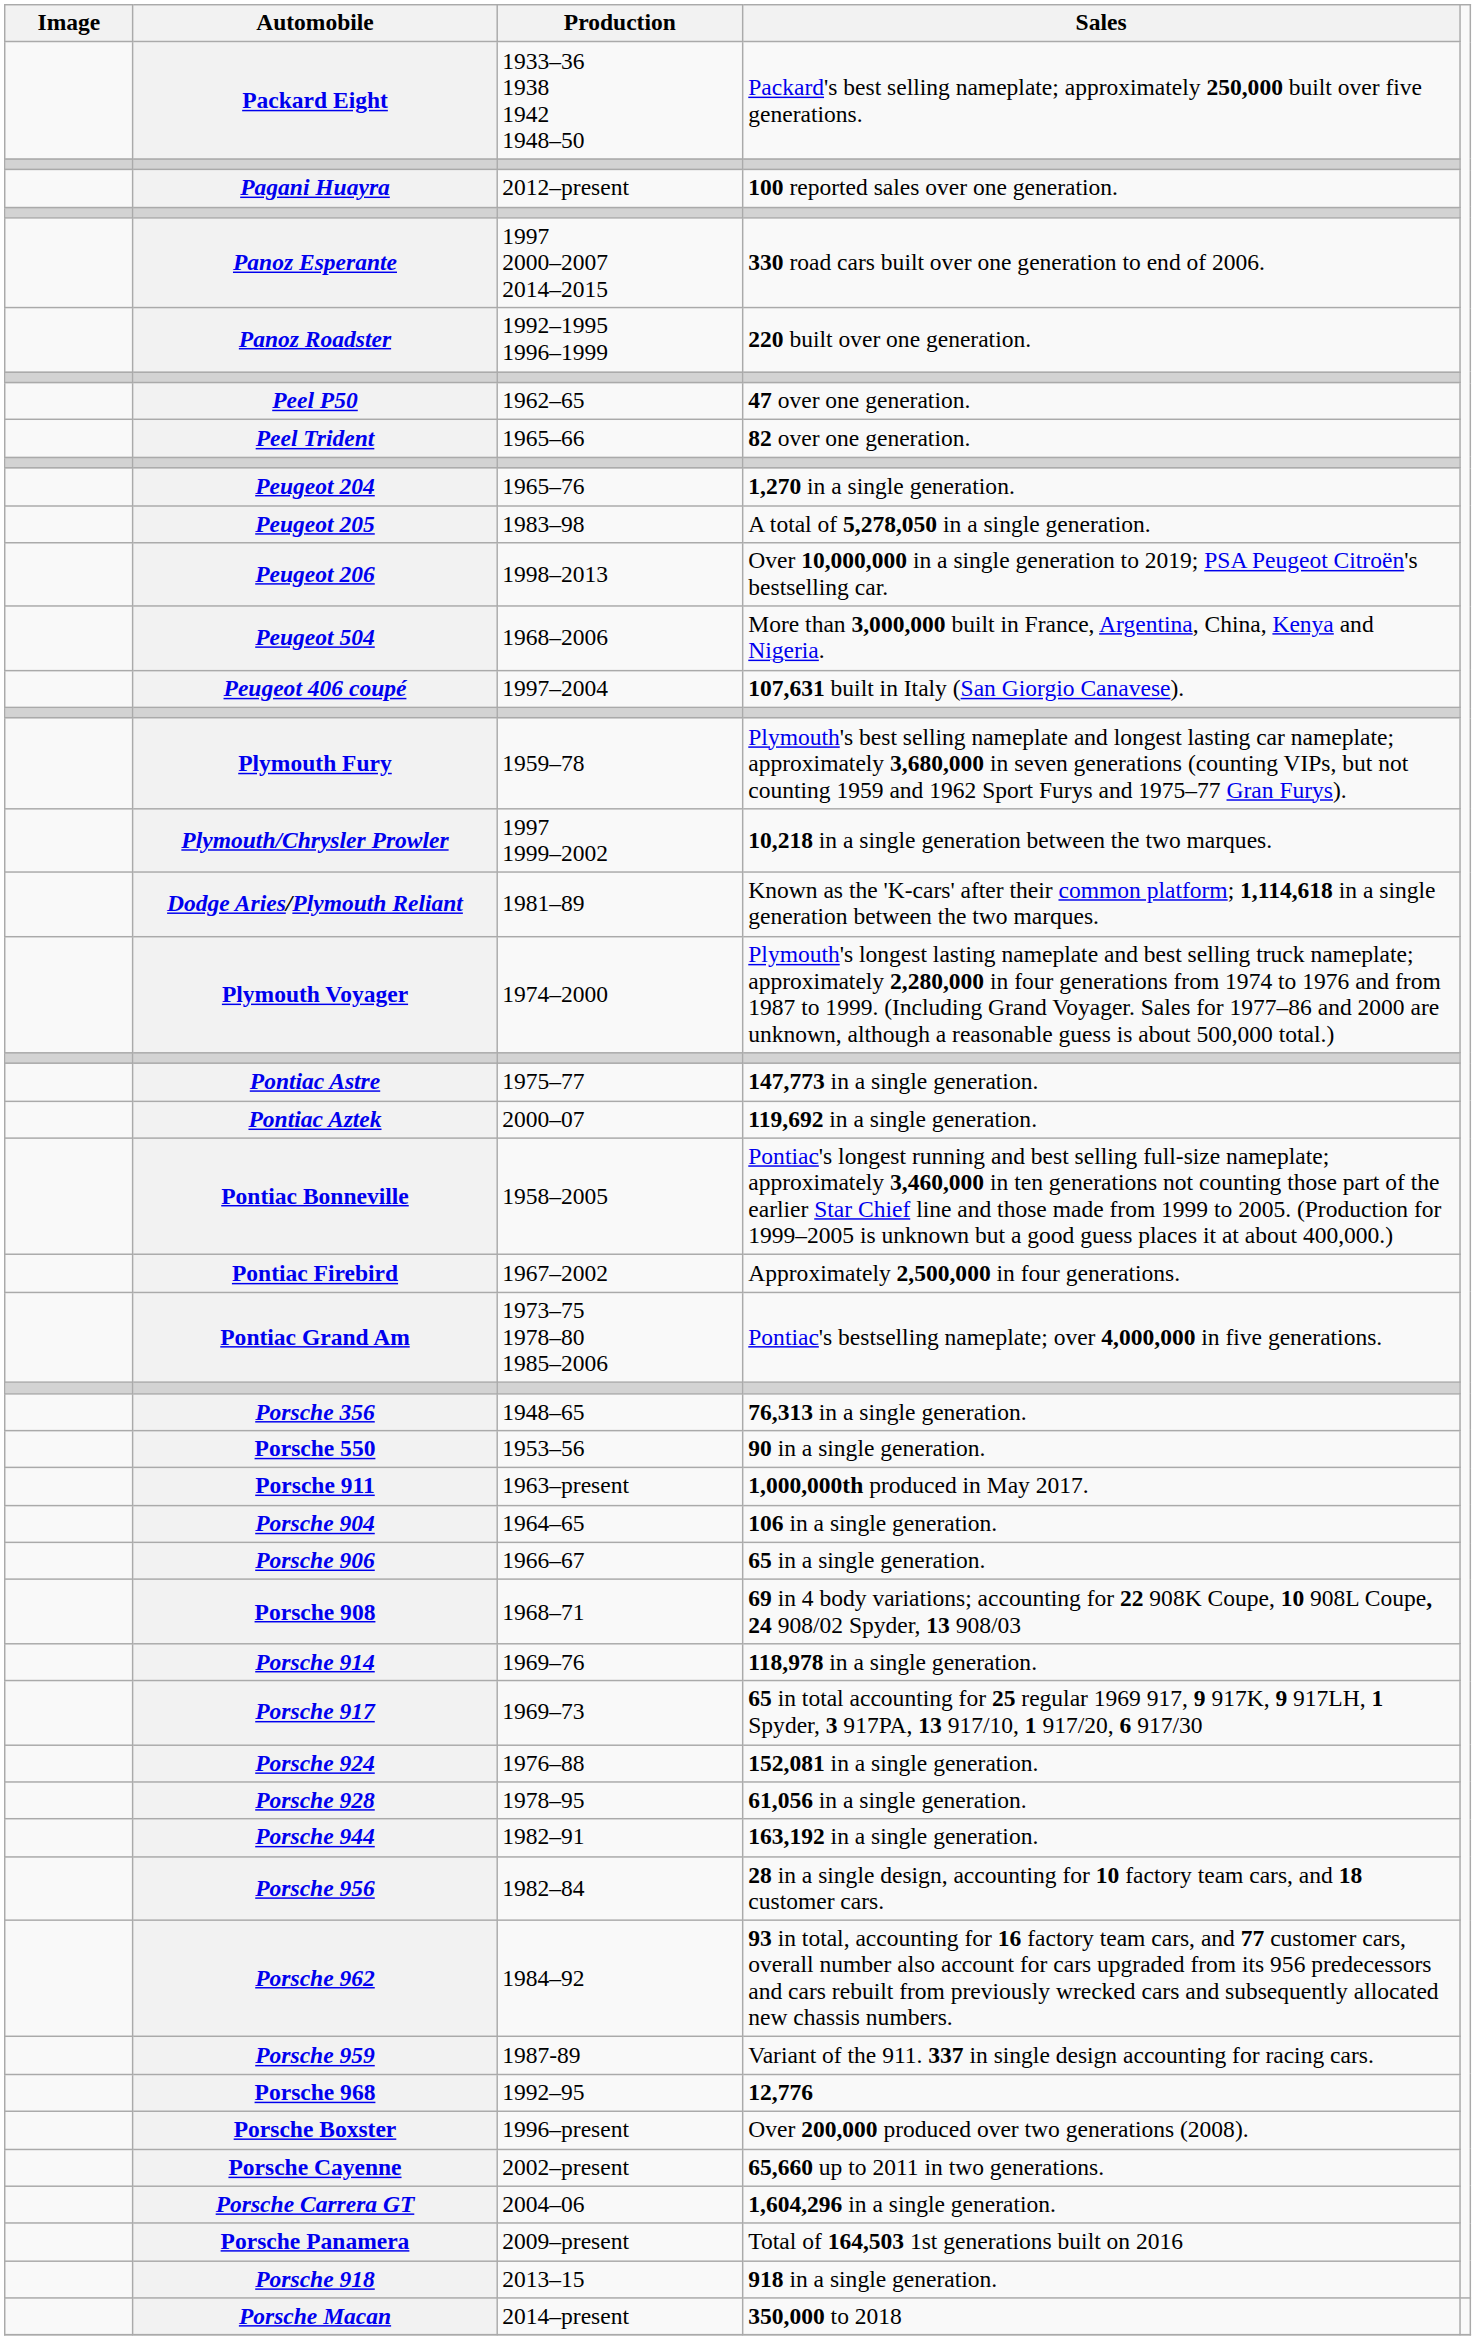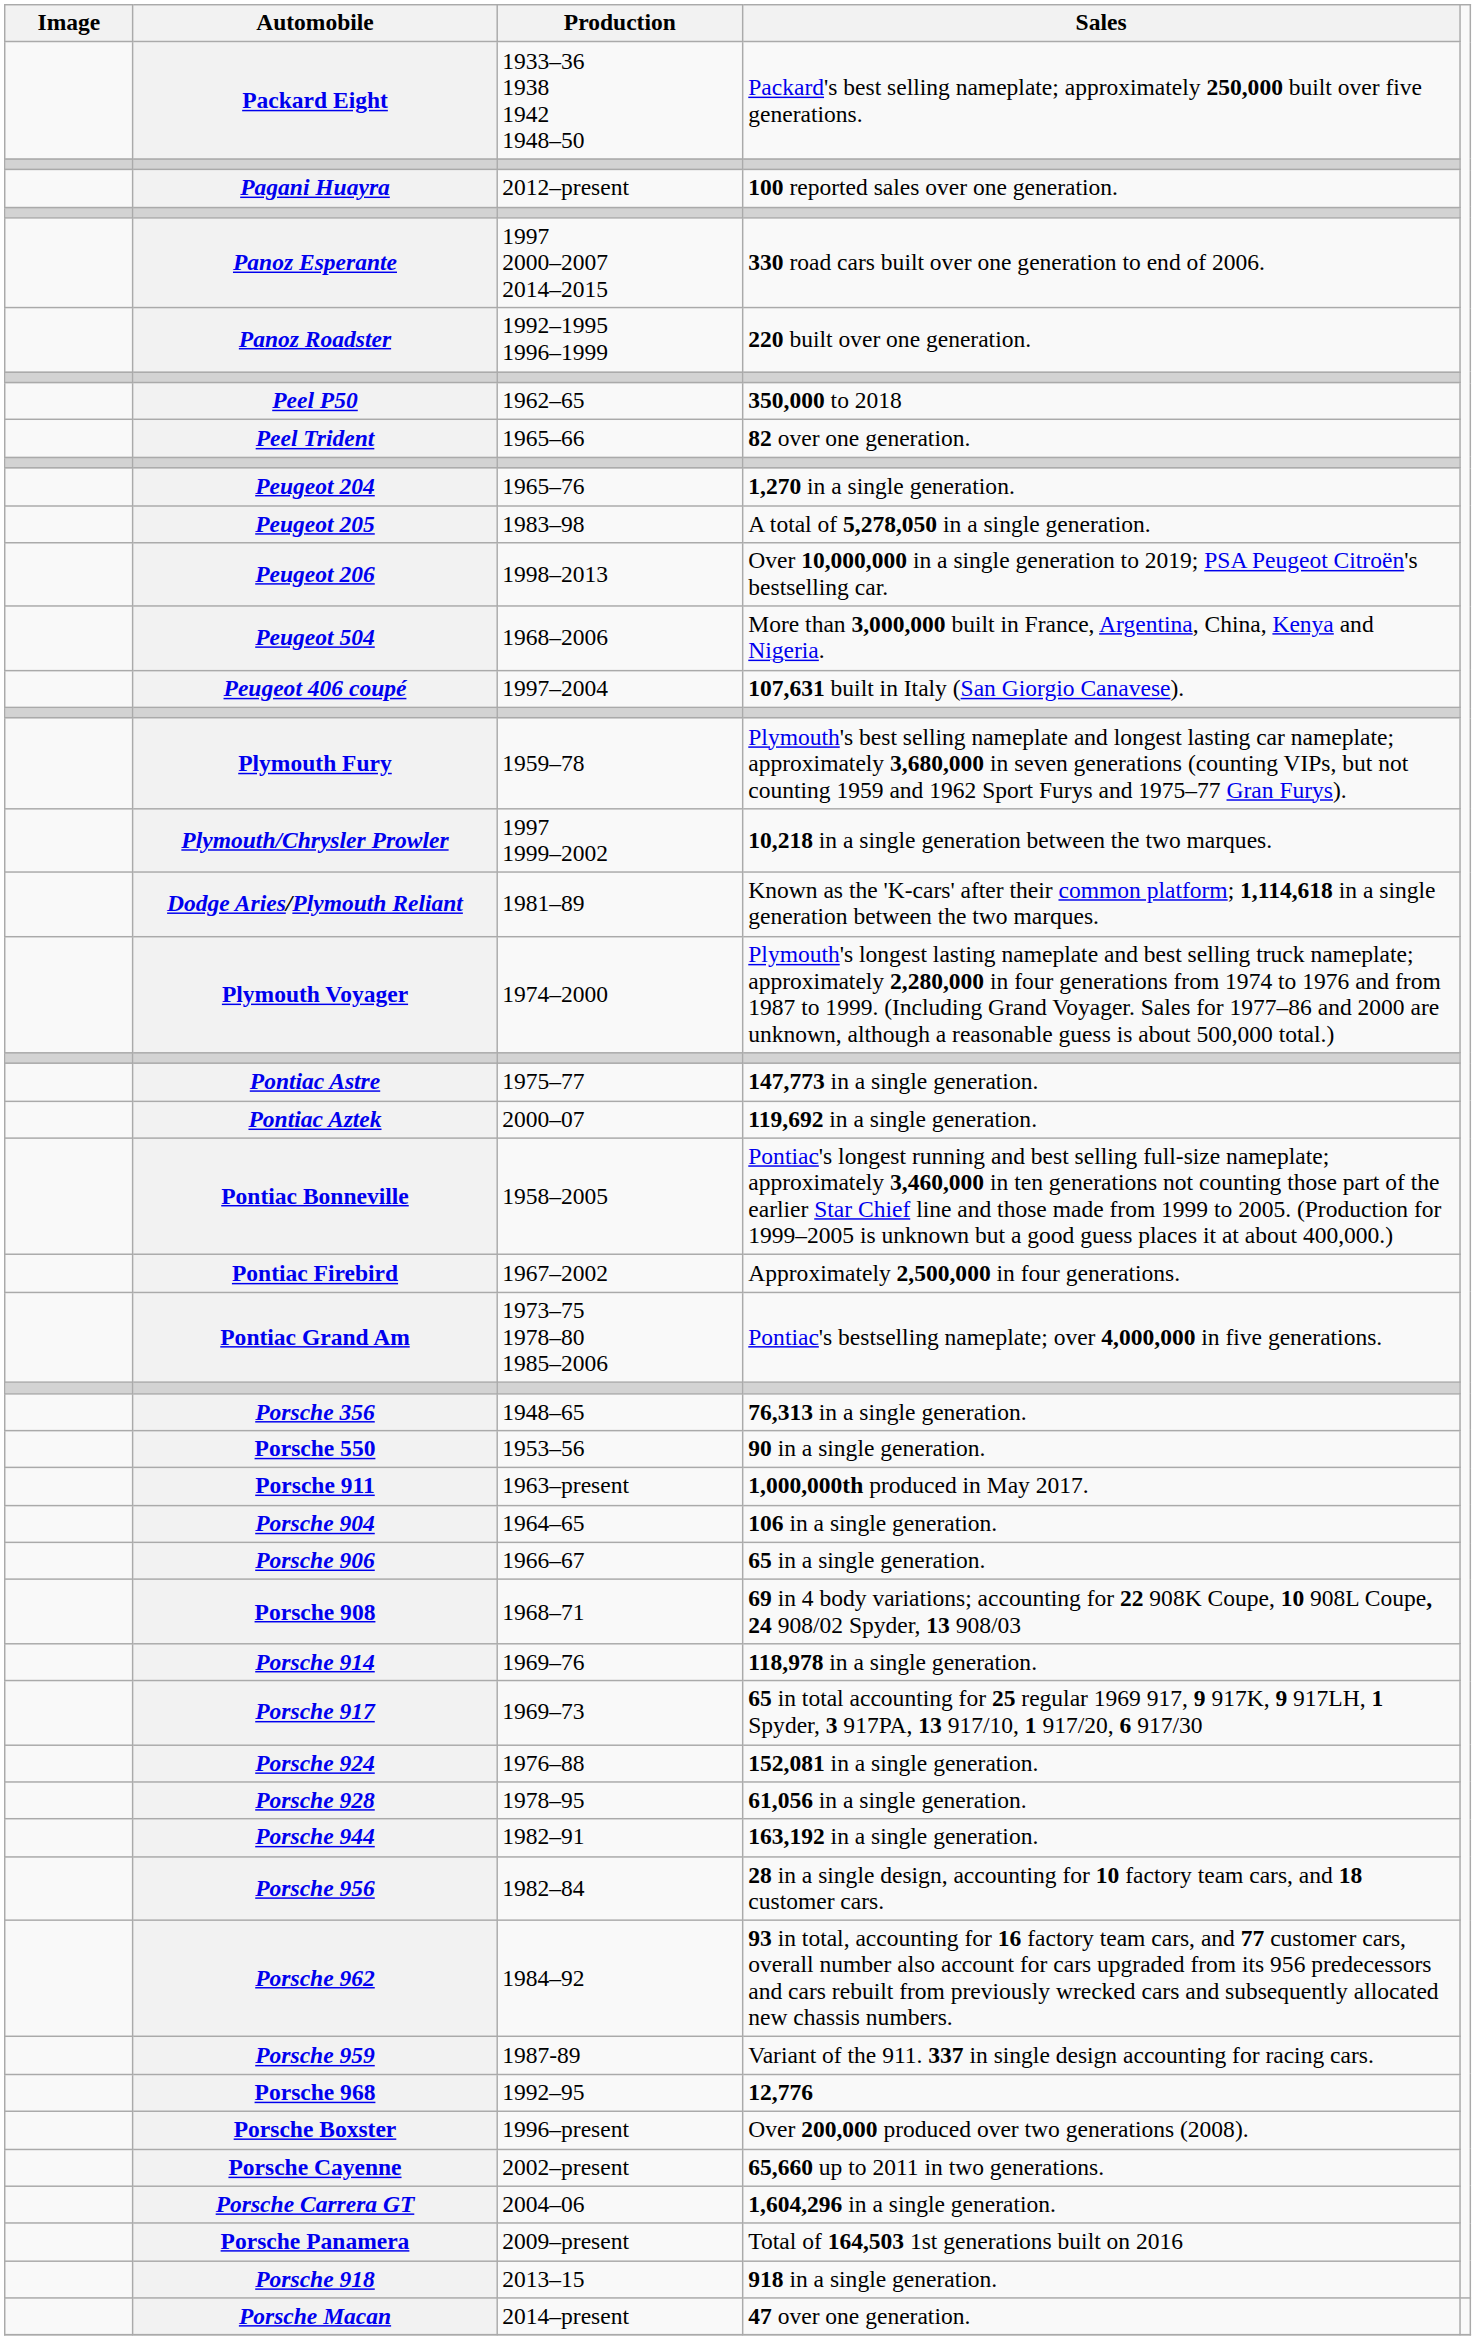Peel P50 | Sales: 47 over one generation. -> 350,000 to 2018
Porsche Macan | Sales: 350,000 to 2018 -> 47 over one generation.
